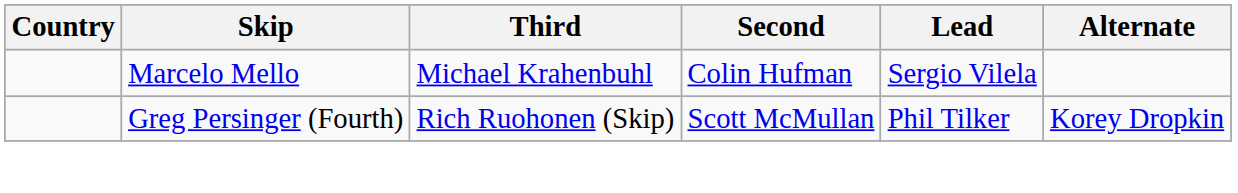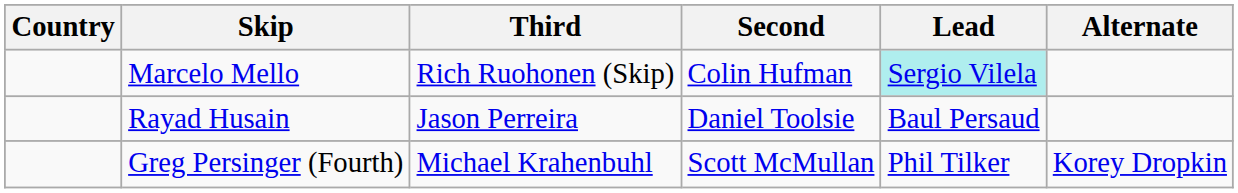Marcelo Mello | Third: Michael Krahenbuhl -> Rich Ruohonen (Skip)
Marcelo Mello | Lead: no background -> paleturquoise background
+ row: Rayad Husain | Jason Perreira | Daniel Toolsie | Baul Persaud
Greg Persinger (Fourth) | Third: Rich Ruohonen (Skip) -> Michael Krahenbuhl
